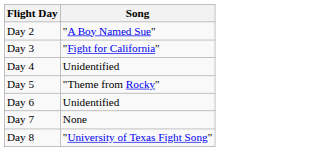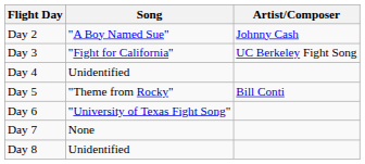+ column: Artist/Composer | Johnny Cash | UC Berkeley Fight Song | Bill Conti
Day 6 | Song: Unidentified -> "University of Texas Fight Song"
Day 8 | Song: "University of Texas Fight Song" -> Unidentified
